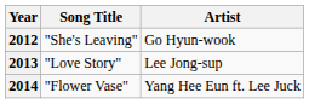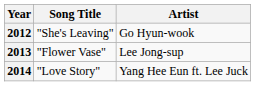2013 | Song Title: "Love Story" -> "Flower Vase"
2014 | Song Title: "Flower Vase" -> "Love Story"
